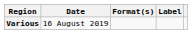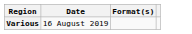- column: Label
